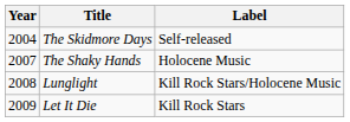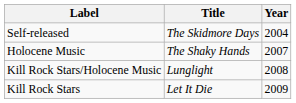columns swapped: Year <-> Label
